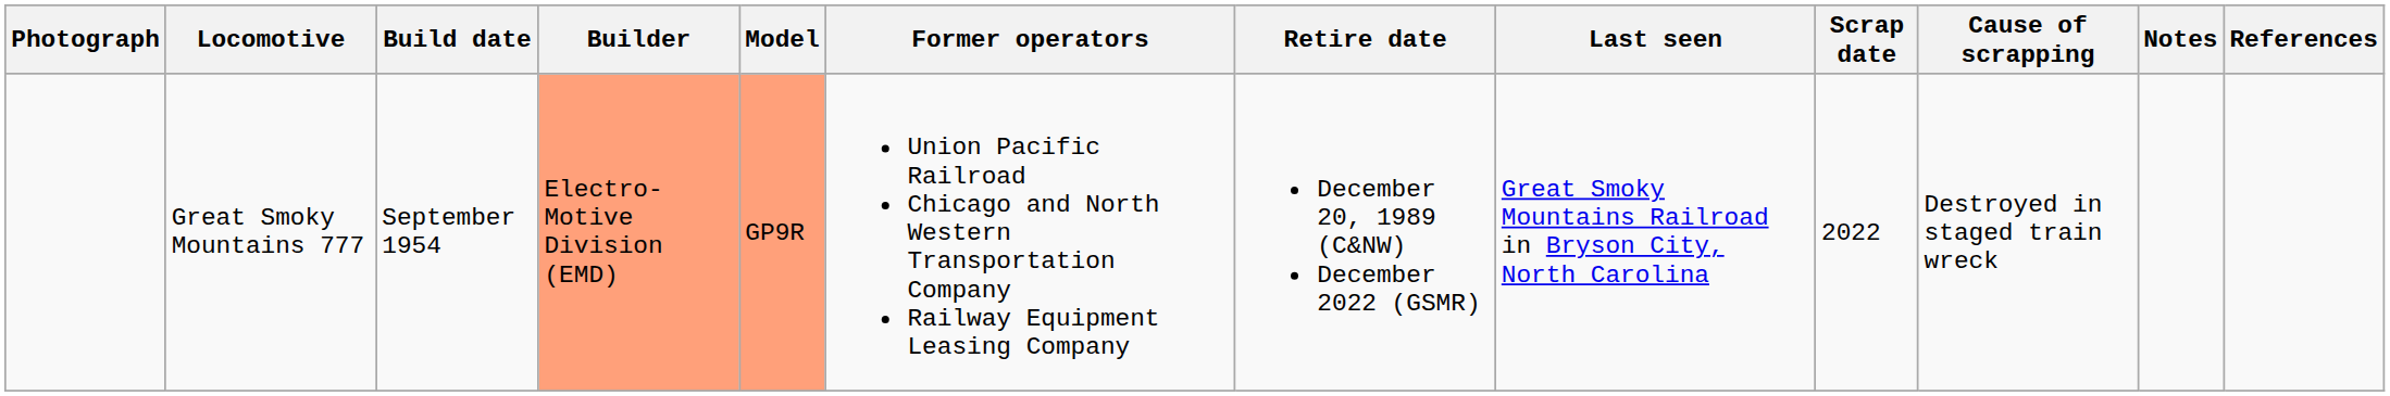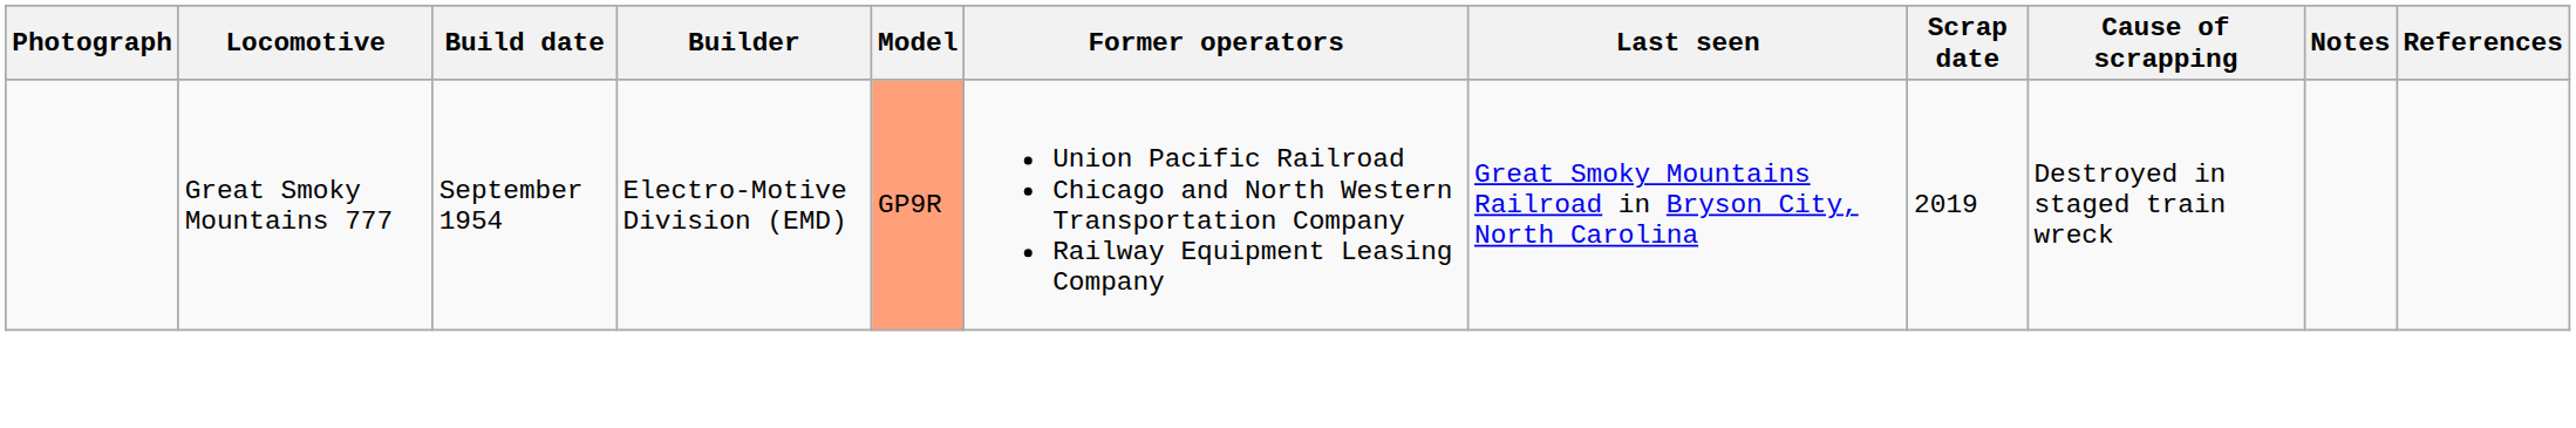- column: Retire date | December 20, 1989 (C&NW) December 2022 (GSMR)
Great Smoky Mountains 777 | Builder: lightsalmon background -> no background
Great Smoky Mountains 777 | Scrap date: 2022 -> 2019
